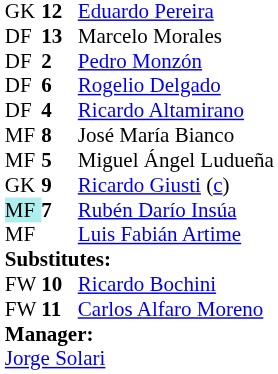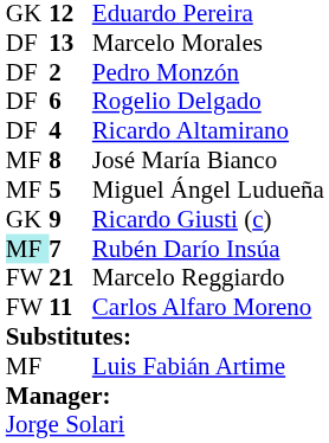+ row: FW | 21 | Marcelo Reggiardo
rows swapped: Carlos Alfaro Moreno <-> Luis Fabián Artime
- row: FW | 10 | Ricardo Bochini
